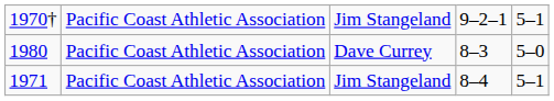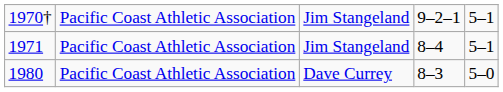rows swapped: 1971 / Jim Stangeland <-> Dave Currey
